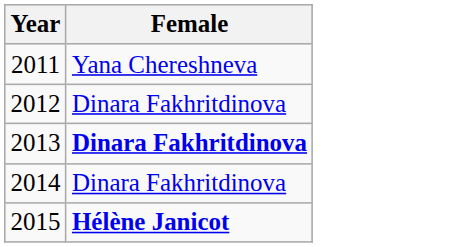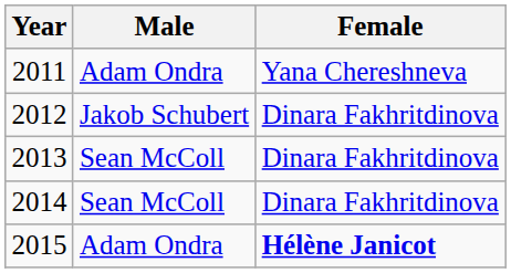+ column: Male | Adam Ondra | Jakob Schubert | Sean McColl | Sean McColl | Adam Ondra
2013 | Female: bold -> normal
